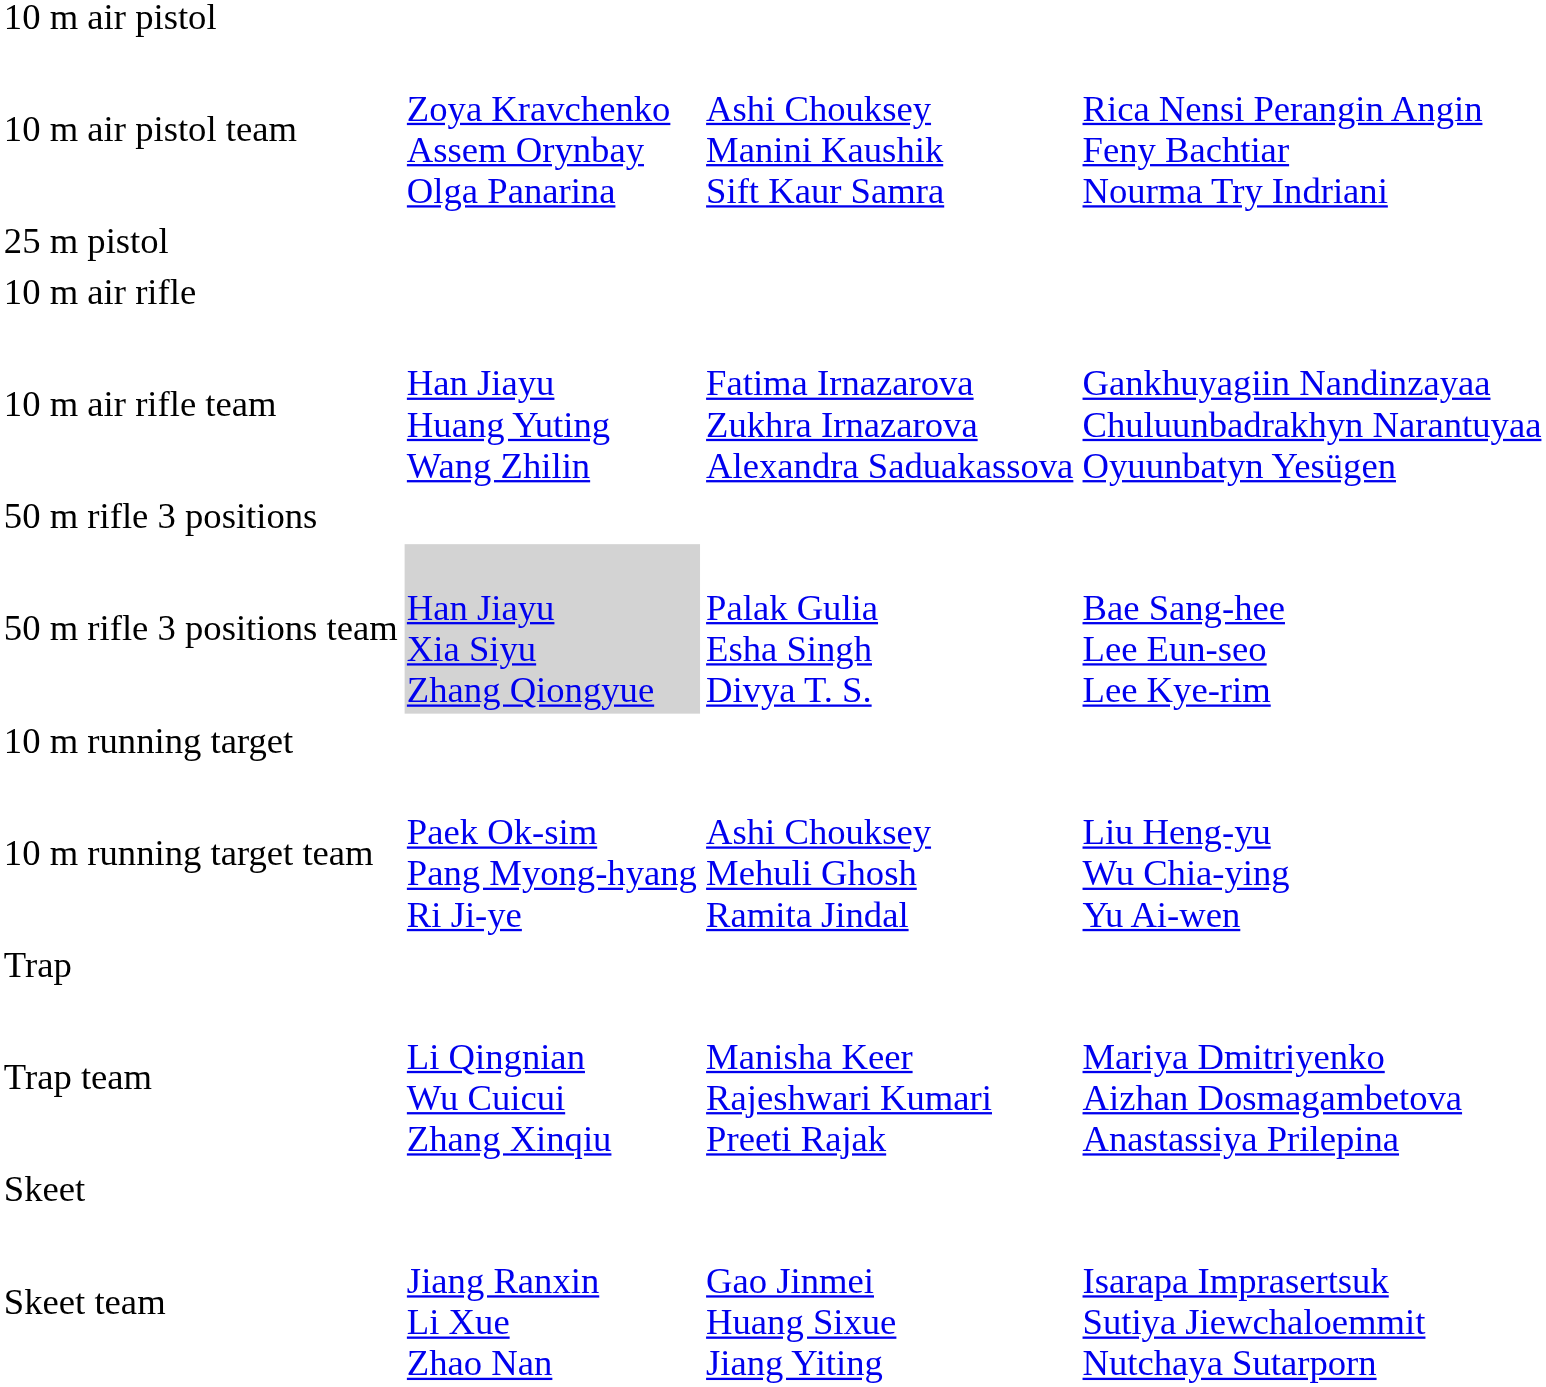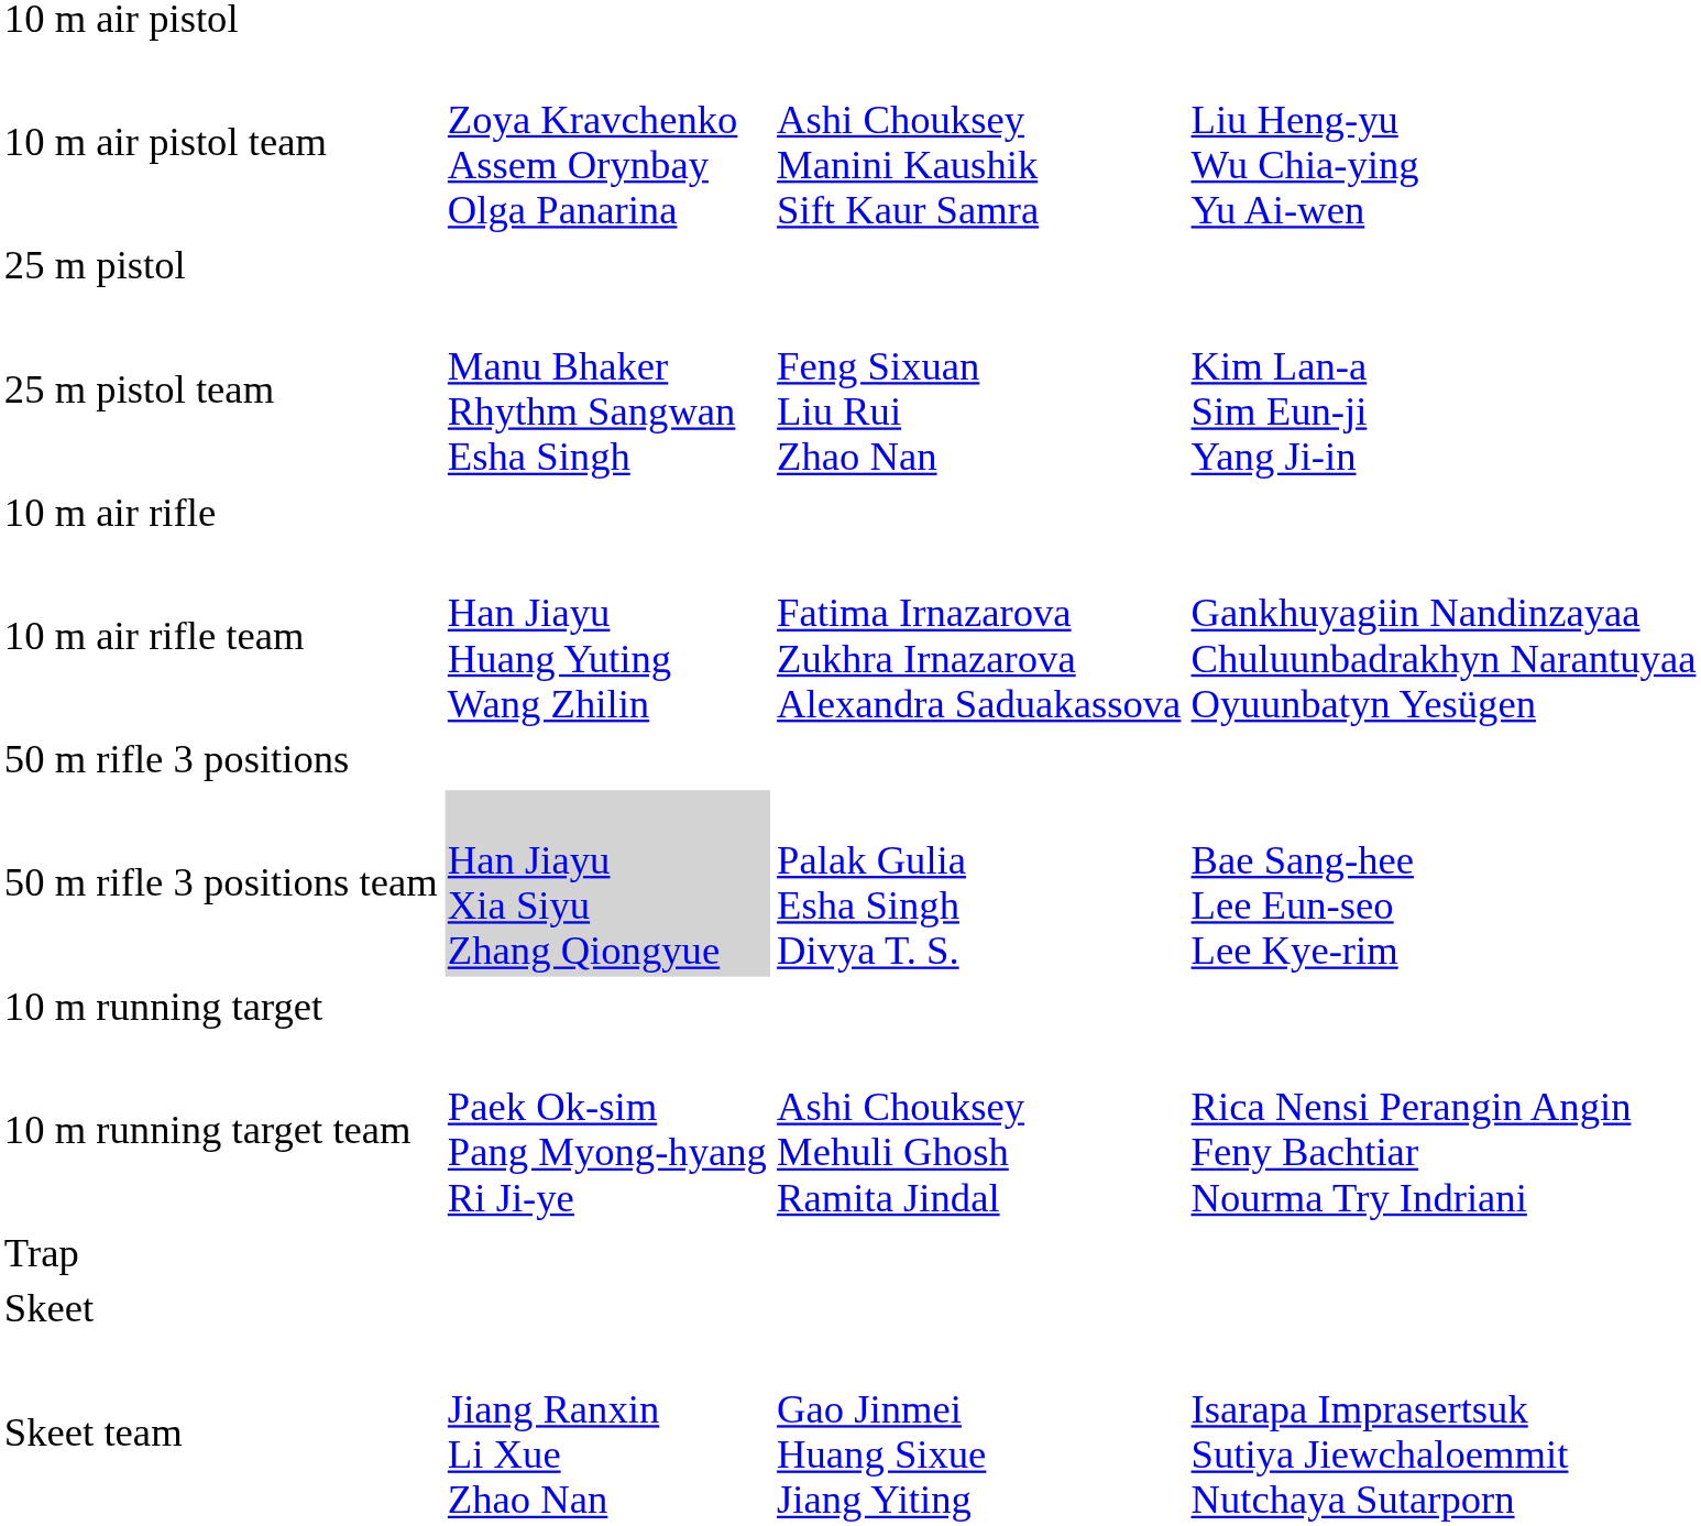10 m air pistol team | column 4: Rica Nensi Perangin Angin Feny Bachtiar Nourma Try Indriani -> Liu Heng-yu Wu Chia-ying Yu Ai-wen
+ row: 25 m pistol team | Manu Bhaker Rhythm Sangwan Esha Singh | Feng Sixuan Liu Rui Zhao Nan | Kim Lan-a Sim Eun-ji Yang Ji-in
10 m running target team | column 4: Liu Heng-yu Wu Chia-ying Yu Ai-wen -> Rica Nensi Perangin Angin Feny Bachtiar Nourma Try Indriani
- row: Trap team | Li Qingnian Wu Cuicui Zhang Xinqiu | Manisha Keer Rajeshwari Kumari Preeti Rajak | Mariya Dmitriyenko Aizhan Dosmagambetova Anastassiya Prilepina
